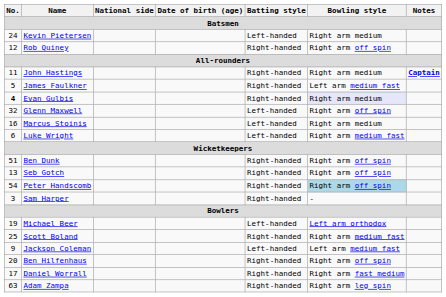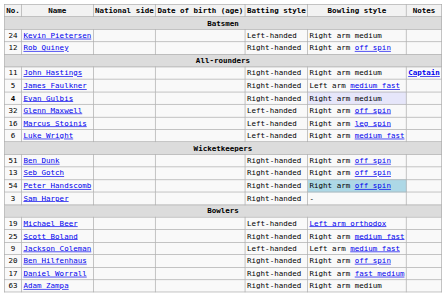Marcus Stoinis | Bowling style: Right arm medium -> Right arm leg spin
Adam Zampa | Bowling style: Right arm leg spin -> Right arm medium
